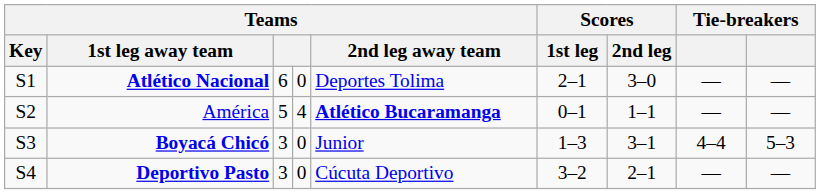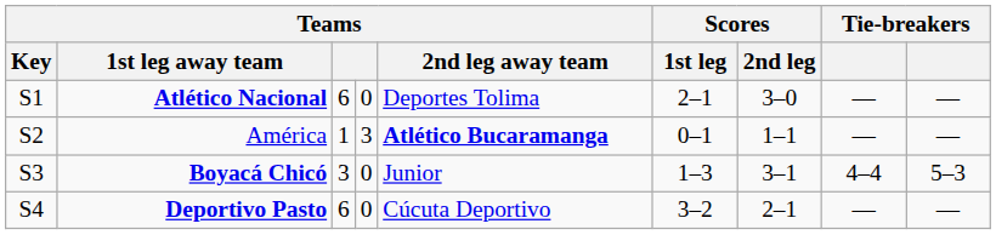América | column 3: 5 -> 1
América | column 4: 4 -> 3
Deportivo Pasto | column 3: 3 -> 6
